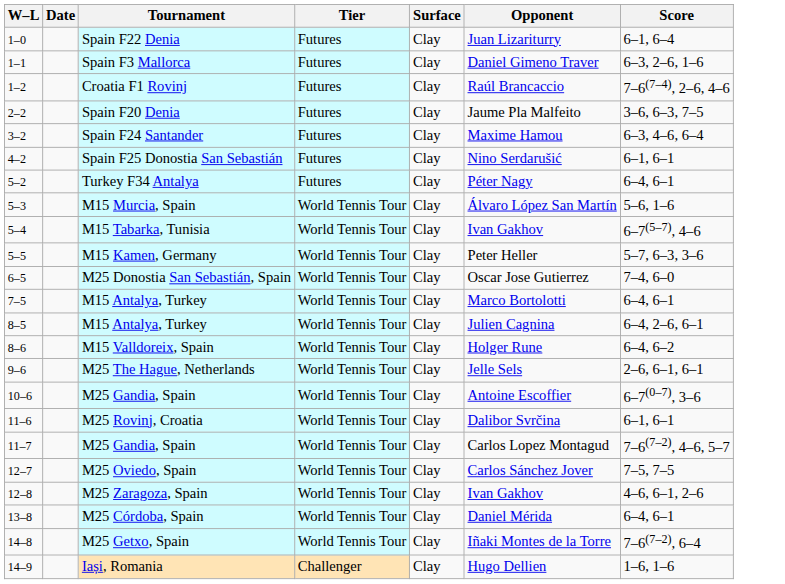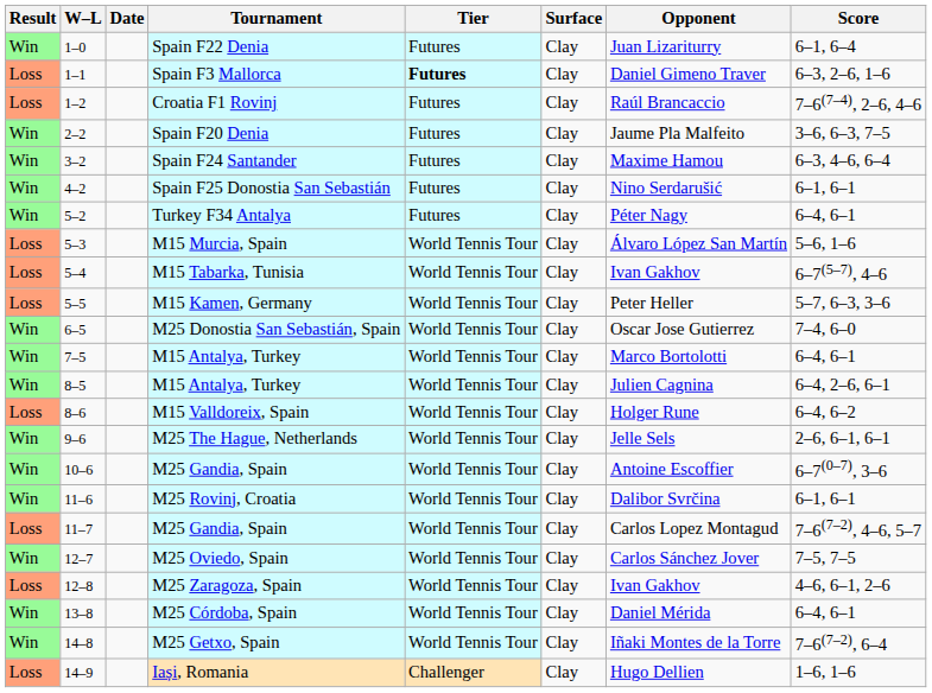+ column: Result | Win | Loss | Loss | Win | Win | Win | Win | Loss | Loss | Loss | Win | Win | Win | Loss | Win | Win | Win | Loss | Win | Loss | Win | Win | Loss
Spain F3 Mallorca | Tier: normal -> bold
